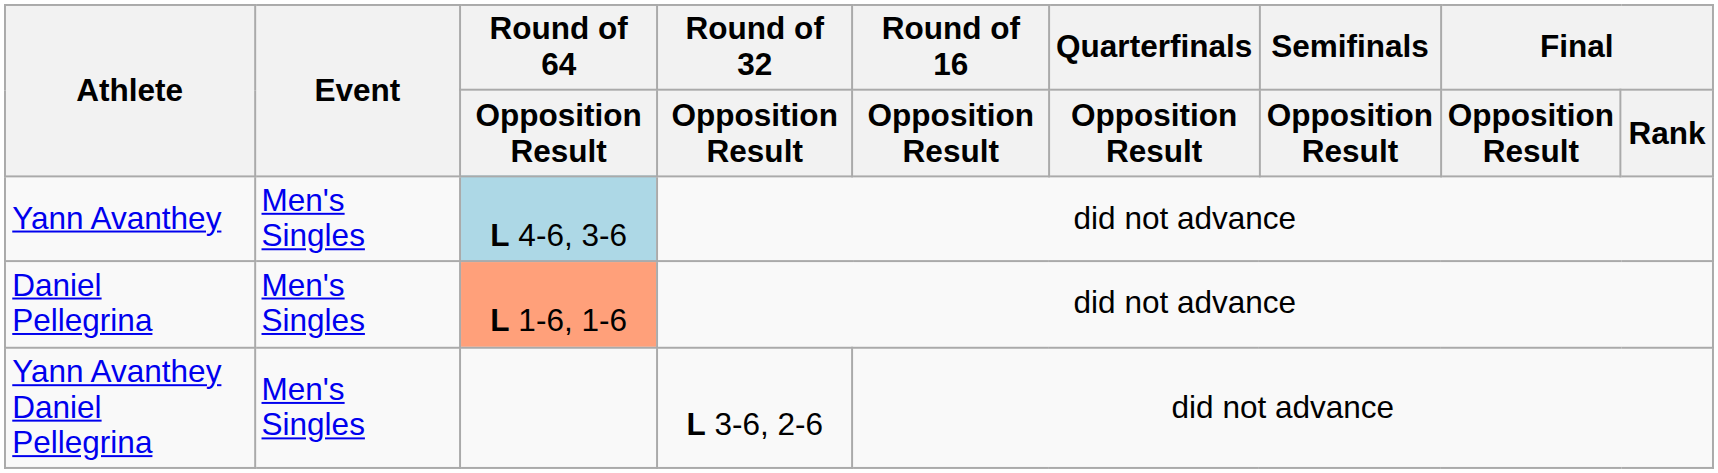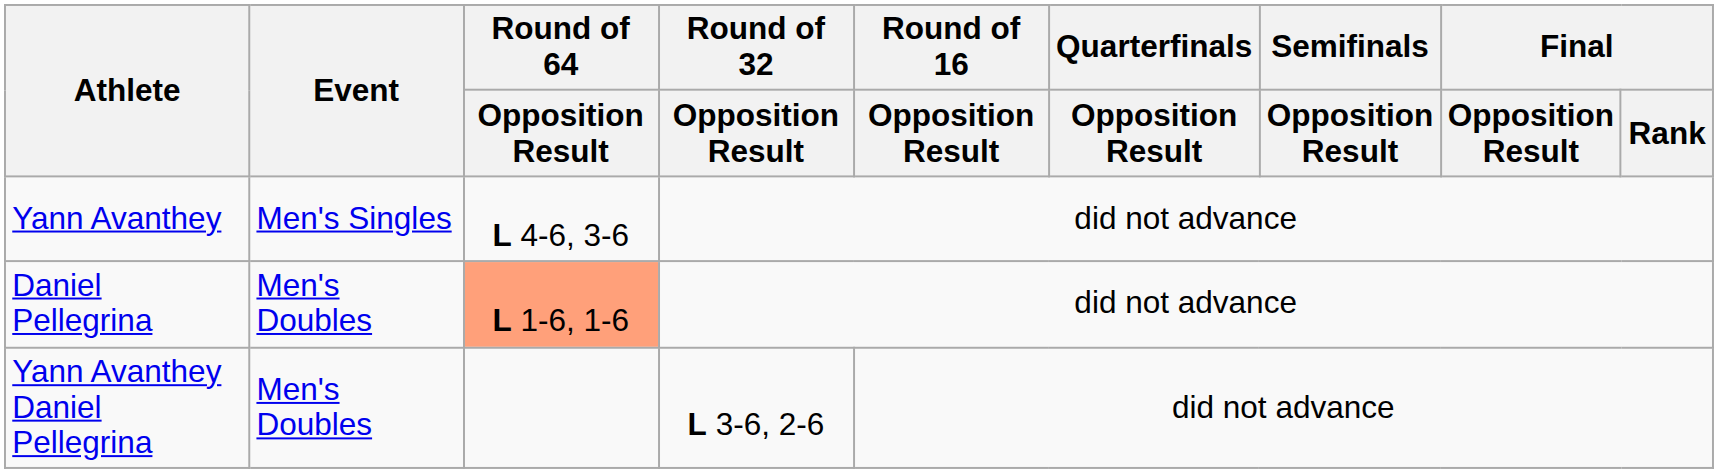Yann Avanthey | Round of 64 / Opposition Result: lightblue background -> no background
Daniel Pellegrina | Event: Men's Singles -> Men's Doubles
Yann Avanthey Daniel Pellegrina | Event: Men's Singles -> Men's Doubles
